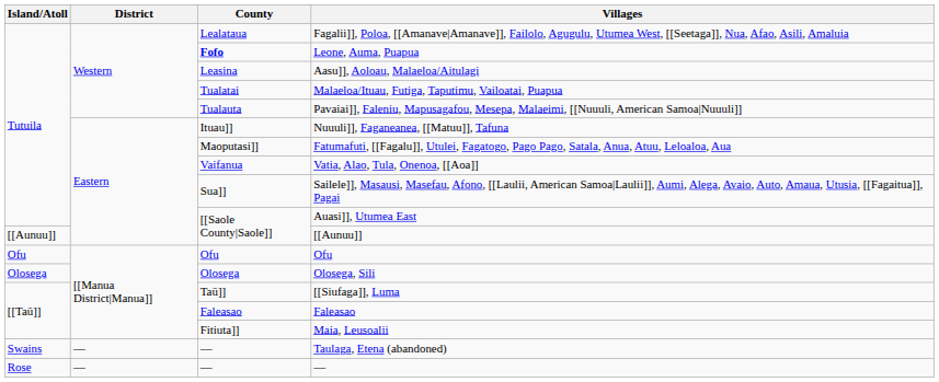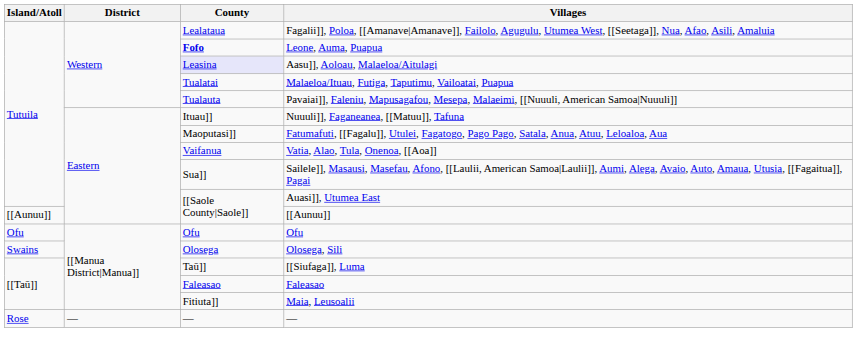Aasu]], Aoloau, Malaeloa/Aitulagi | County: no background -> lavender background
Olosega, Sili | Island/Atoll: Olosega -> Swains
- row: Swains | — | — | Taulaga, Etena (abandoned)
